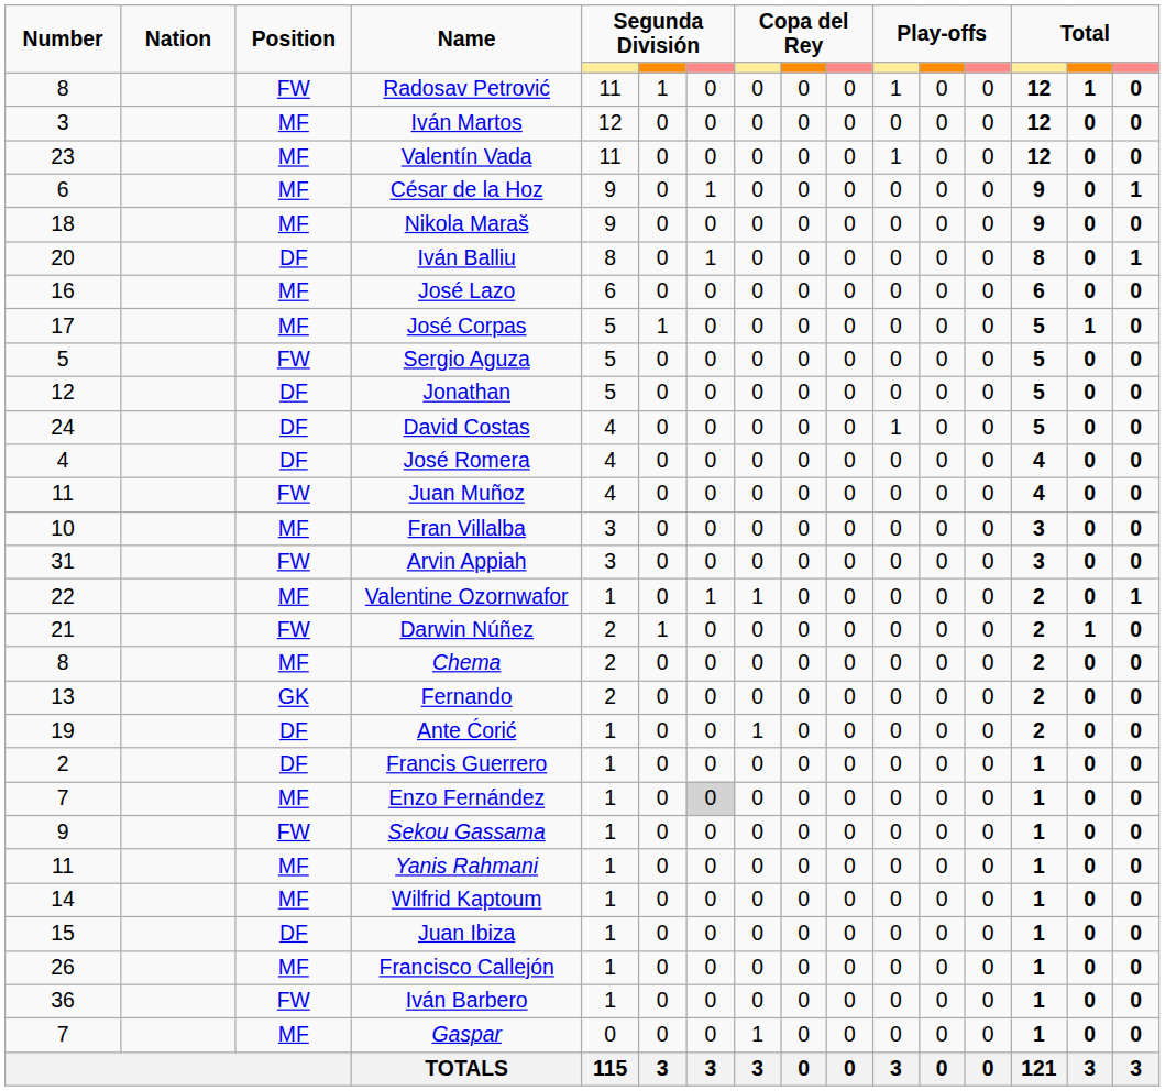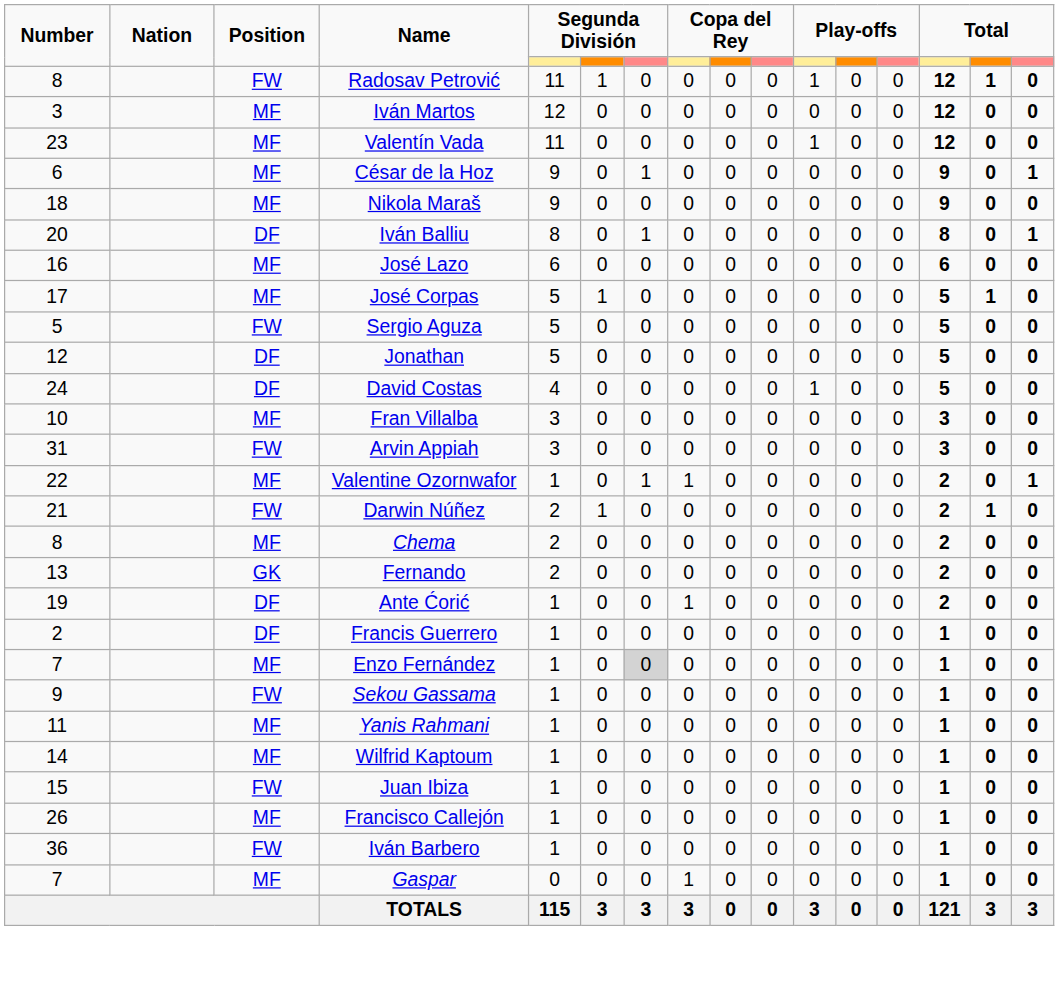- row: 4 | DF | José Romera | 4 | 0 | 0 | 0 | 0 | 0 | 0 | 0 | 0 | 4 | 0 | 0
- row: 11 | FW | Juan Muñoz | 4 | 0 | 0 | 0 | 0 | 0 | 0 | 0 | 0 | 4 | 0 | 0
Juan Ibiza | Position: DF -> FW
